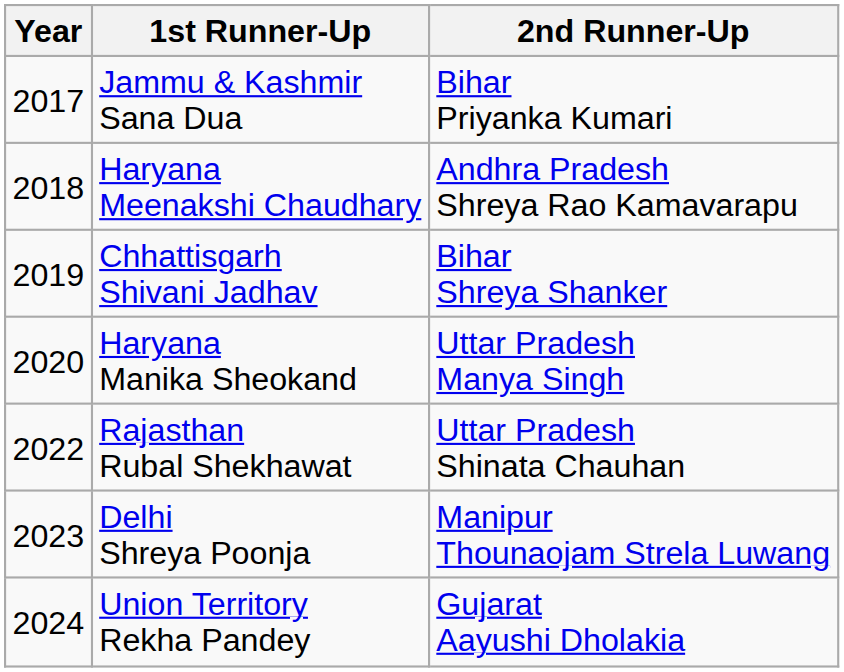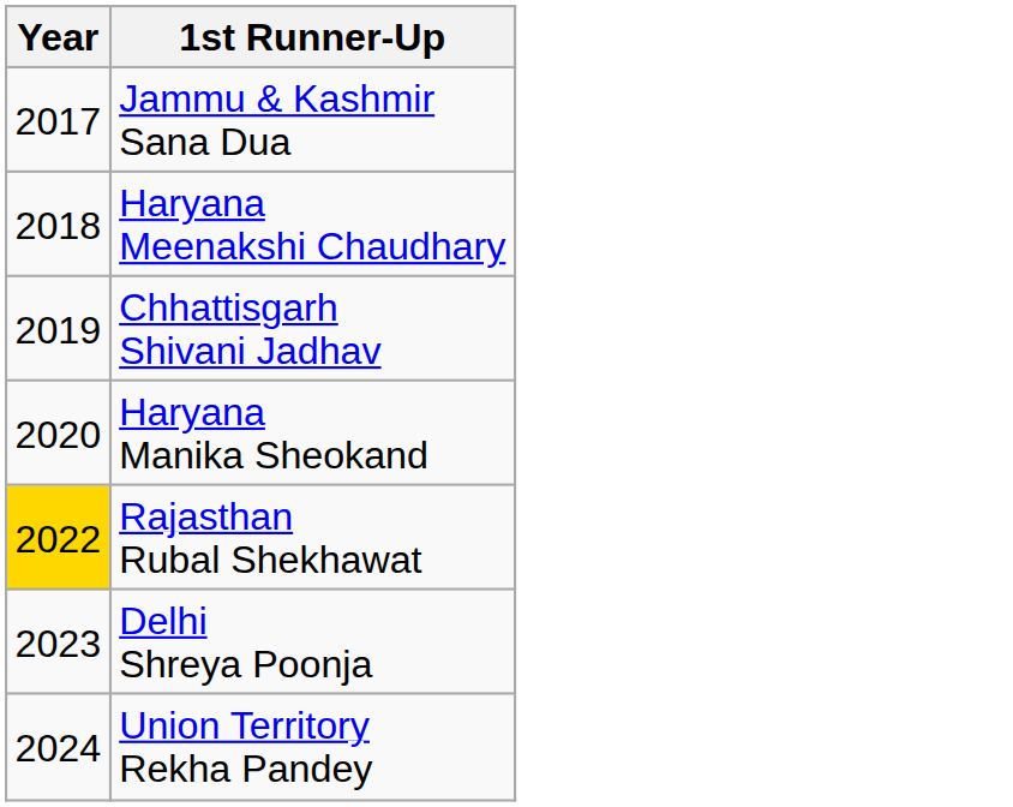- column: 2nd Runner-Up | Bihar Priyanka Kumari | Andhra Pradesh Shreya Rao Kamavarapu | Bihar Shreya Shanker | Uttar Pradesh Manya Singh | Uttar Pradesh Shinata Chauhan | Manipur Thounaojam Strela Luwang | Gujarat Aayushi Dholakia
Rajasthan Rubal Shekhawat | Year: no background -> gold background
